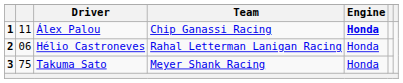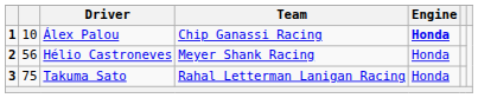Álex Palou | column 2: 11 -> 10
Hélio Castroneves | column 2: 06 -> 56
Hélio Castroneves | Team: Rahal Letterman Lanigan Racing -> Meyer Shank Racing
Takuma Sato | Team: Meyer Shank Racing -> Rahal Letterman Lanigan Racing
